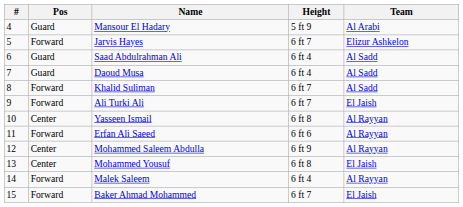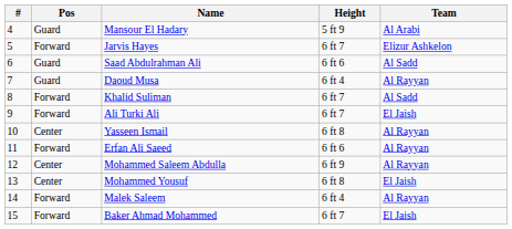Saad Abdulrahman Ali | Height: 6 ft 4 -> 6 ft 6
Daoud Musa | Team: Al Sadd -> Al Rayyan
